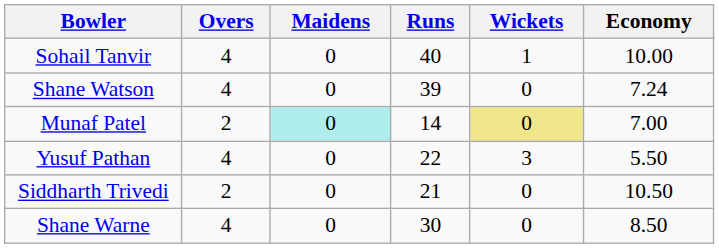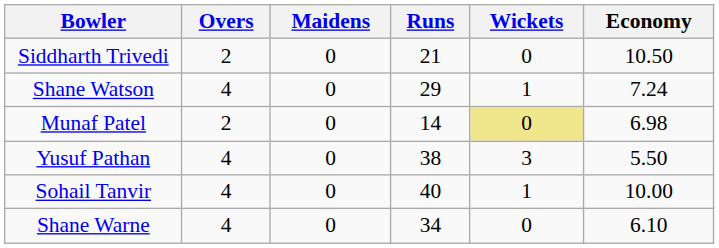rows swapped: Sohail Tanvir <-> Siddharth Trivedi
Shane Watson | Runs: 39 -> 29
Shane Watson | Wickets: 0 -> 1
Munaf Patel | Maidens: paleturquoise background -> no background
Munaf Patel | Economy: 7.00 -> 6.98
Yusuf Pathan | Runs: 22 -> 38
Shane Warne | Runs: 30 -> 34
Shane Warne | Economy: 8.50 -> 6.10
